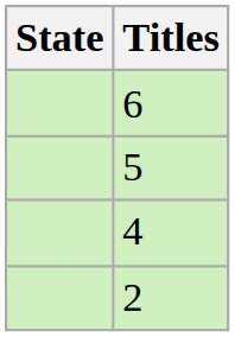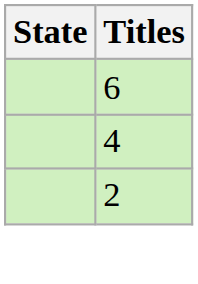- row: 5
